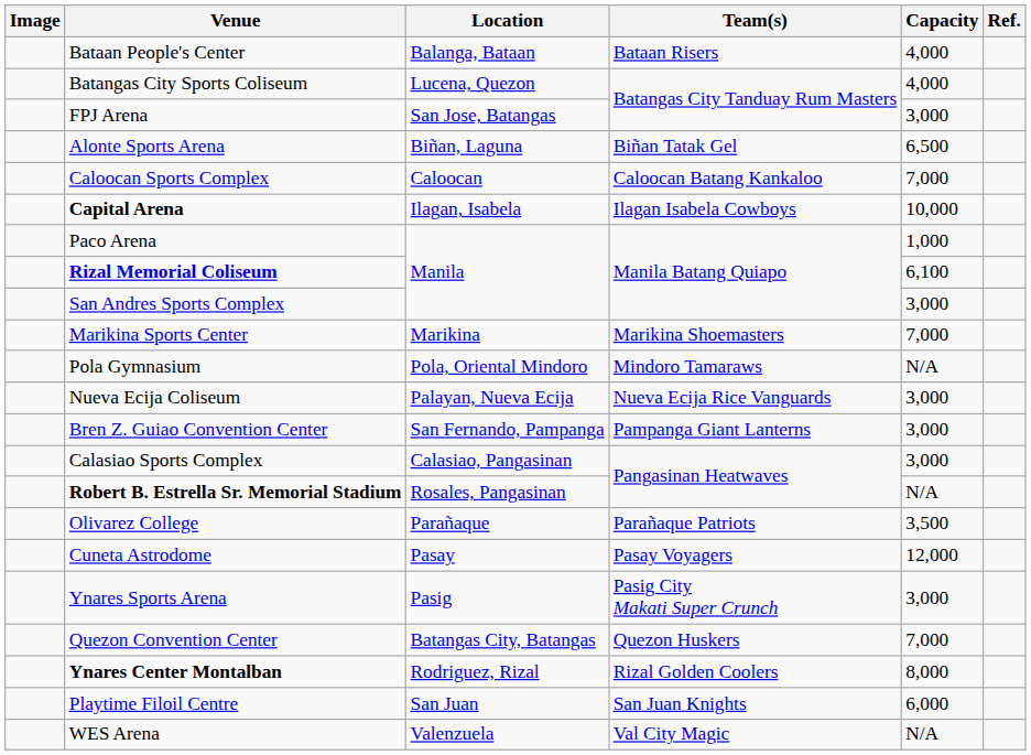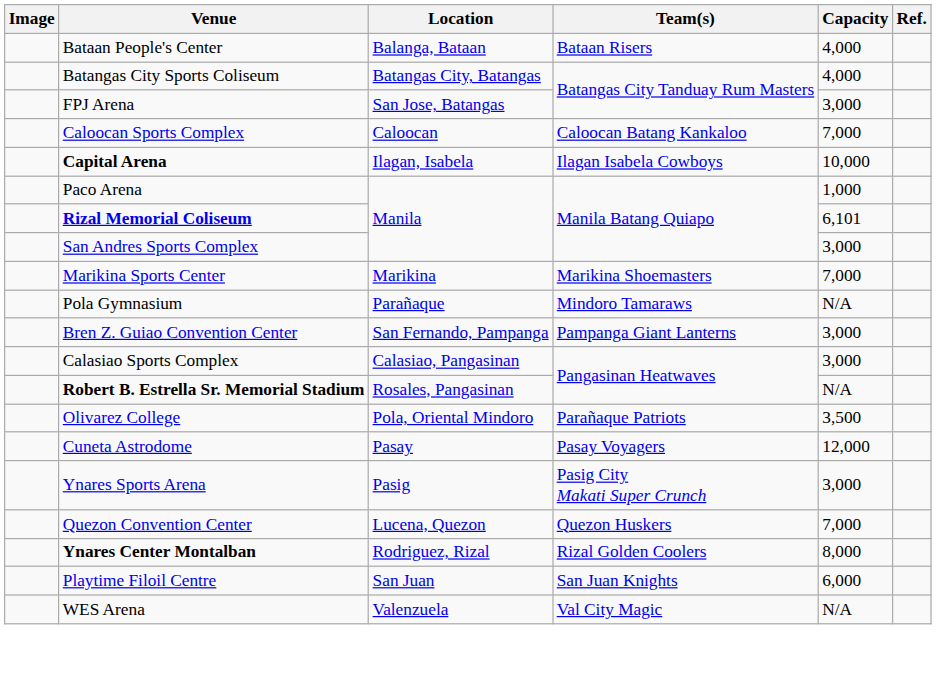Batangas City Sports Coliseum | Location: Lucena, Quezon -> Batangas City, Batangas
- row: Alonte Sports Arena | Biñan, Laguna | Biñan Tatak Gel | 6,500
Rizal Memorial Coliseum | Capacity: 6,100 -> 6,101
Pola Gymnasium | Location: Pola, Oriental Mindoro -> Parañaque
- row: Nueva Ecija Coliseum | Palayan, Nueva Ecija | Nueva Ecija Rice Vanguards | 3,000
Olivarez College | Location: Parañaque -> Pola, Oriental Mindoro
Quezon Convention Center | Location: Batangas City, Batangas -> Lucena, Quezon
